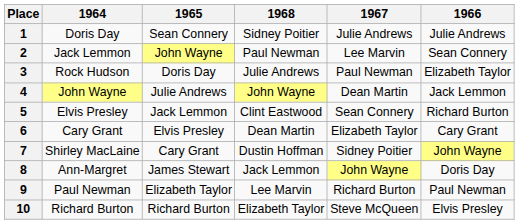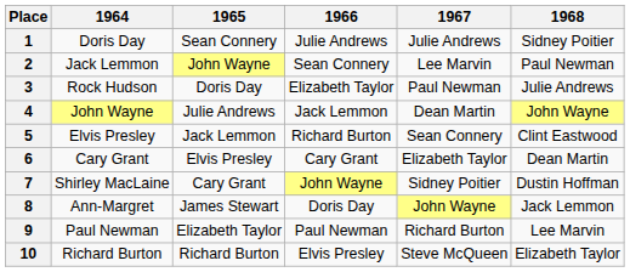columns swapped: 1966 <-> 1968
